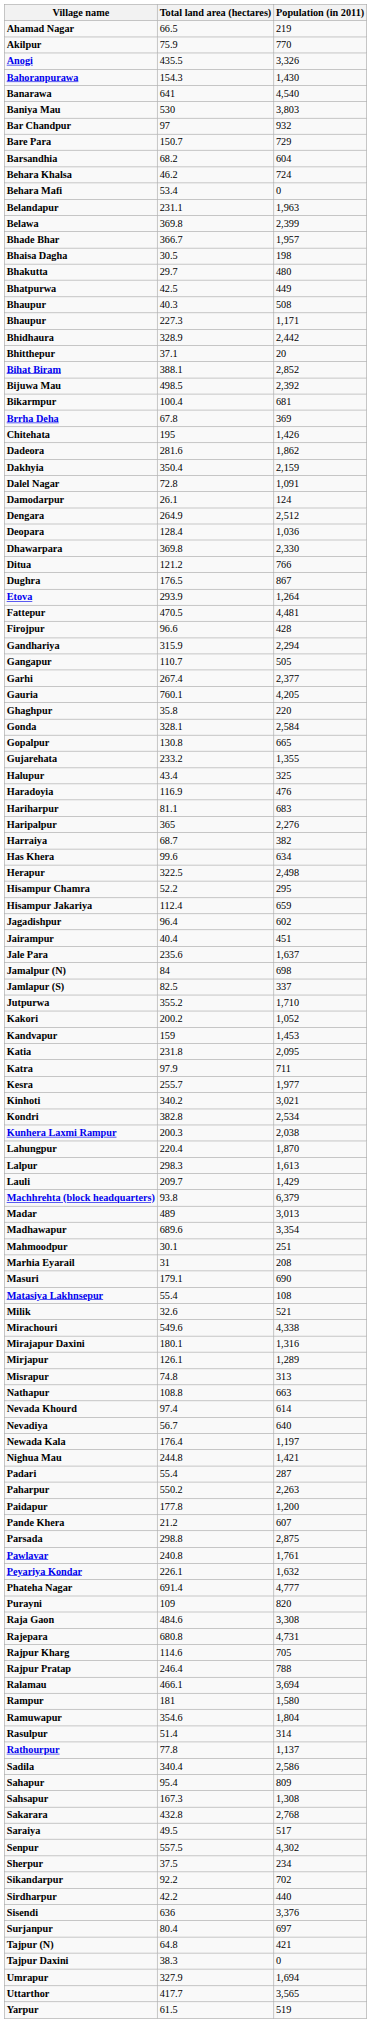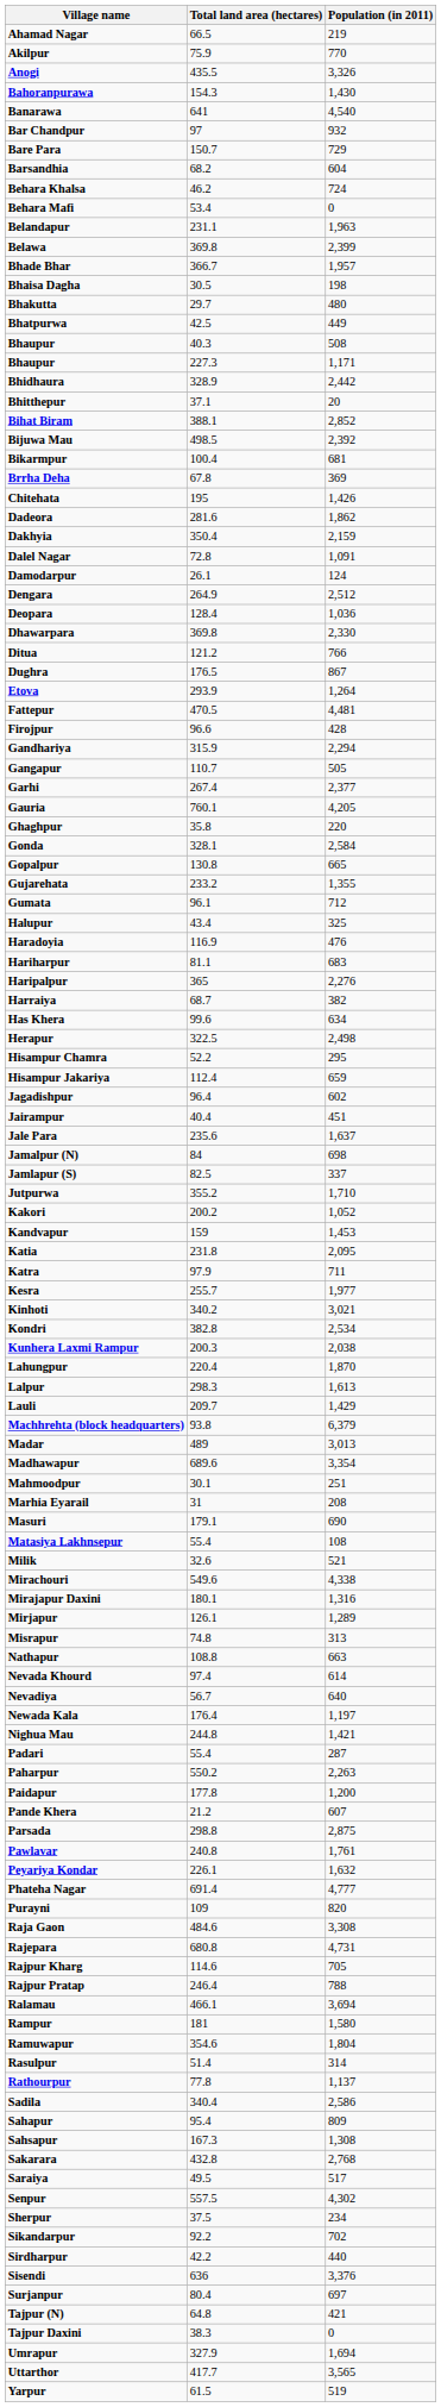- row: Baniya Mau | 530 | 3,803
+ row: Gumata | 96.1 | 712
